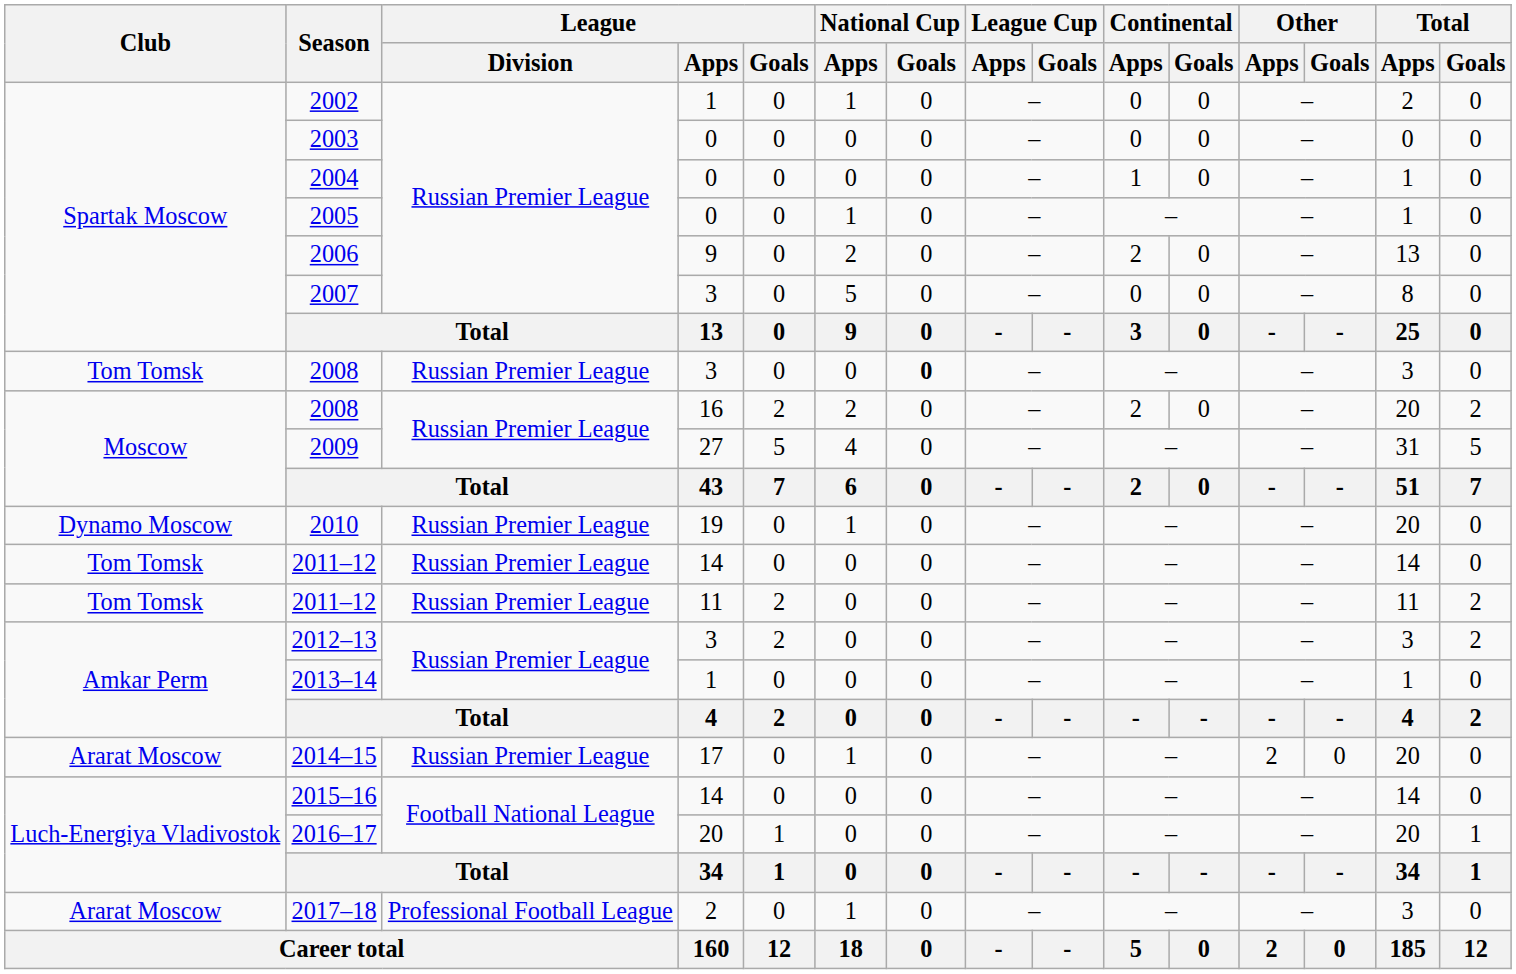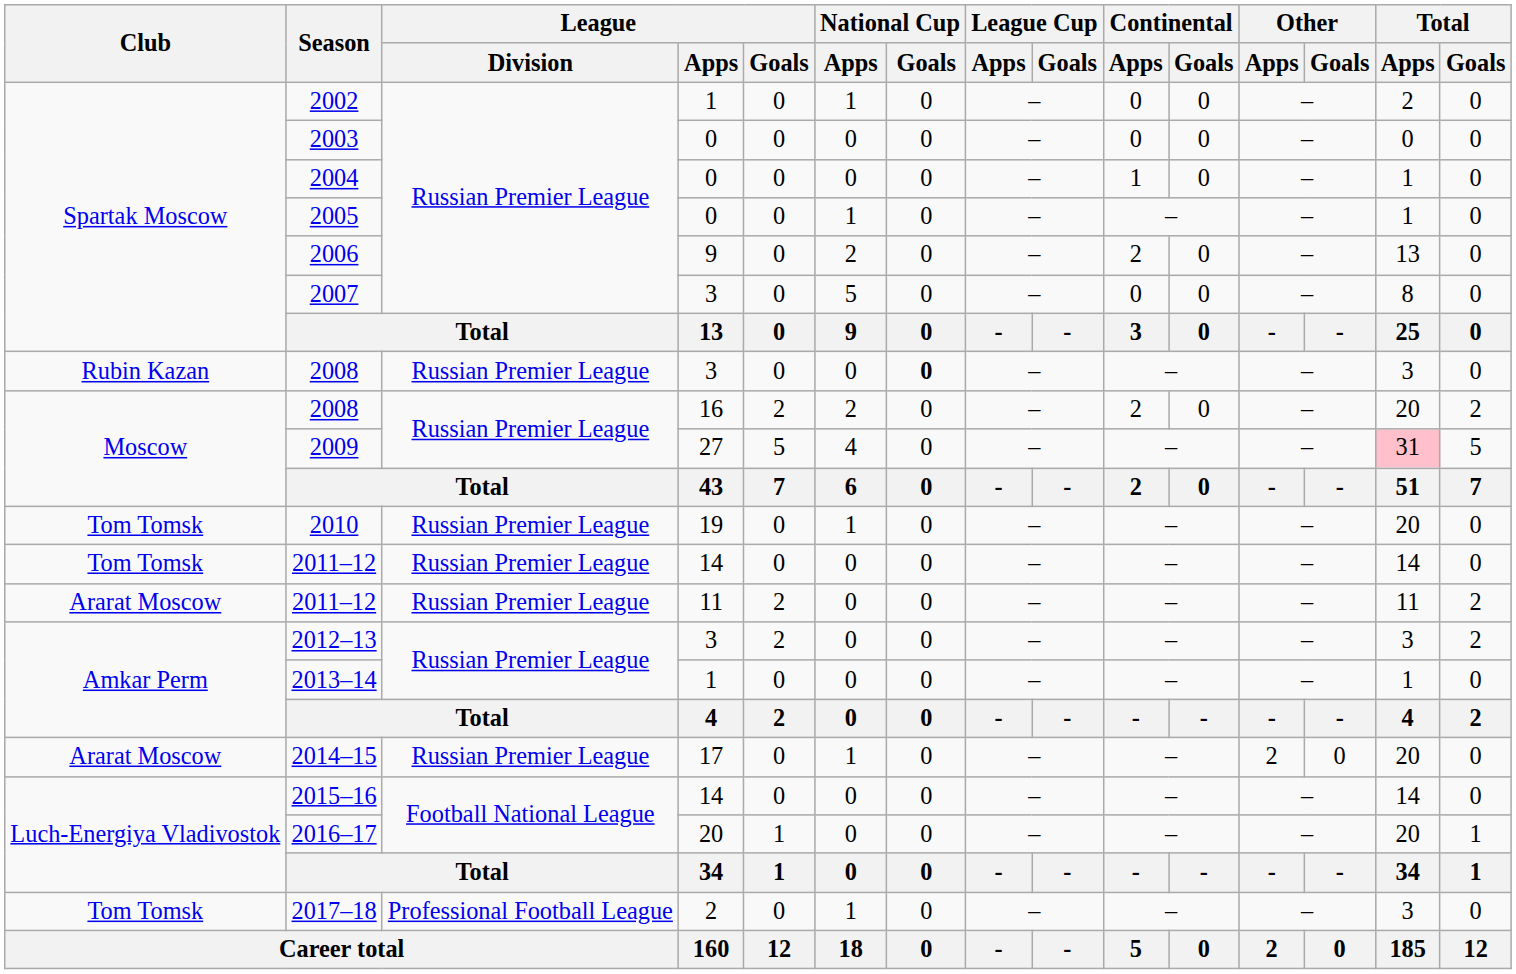2008 / 3 | Club: Tom Tomsk -> Rubin Kazan
2009 | Total / Apps: no background -> pink background
2010 | Club: Dynamo Moscow -> Tom Tomsk
2011–12 / 11 | Club: Tom Tomsk -> Ararat Moscow
2017–18 | Club: Ararat Moscow -> Tom Tomsk
